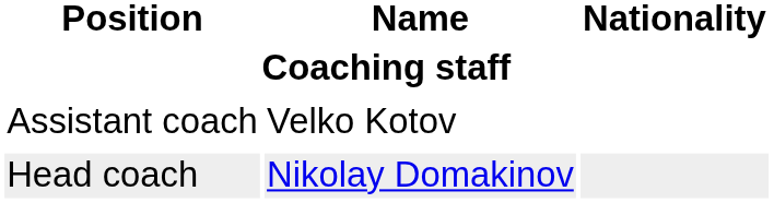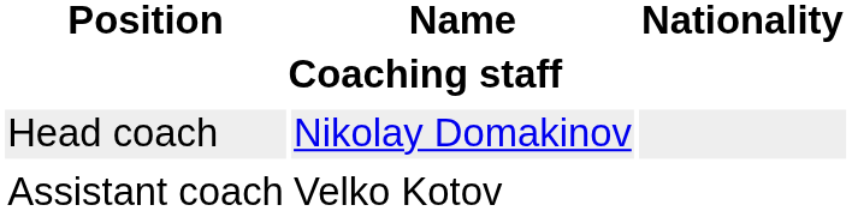rows swapped: Head coach <-> Assistant coach
